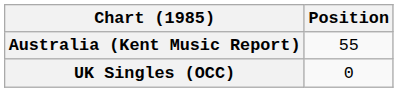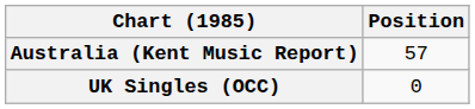Australia (Kent Music Report) | Position: 55 -> 57
